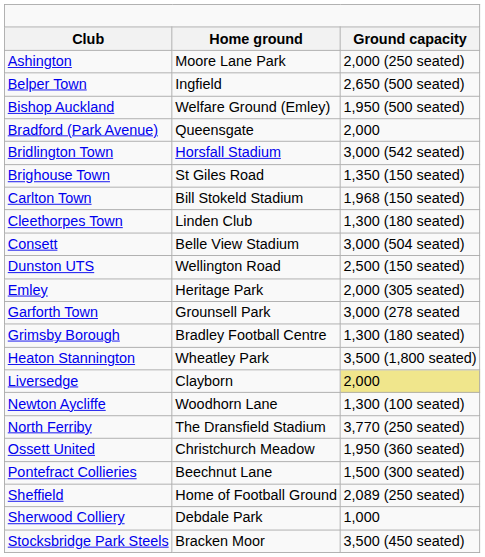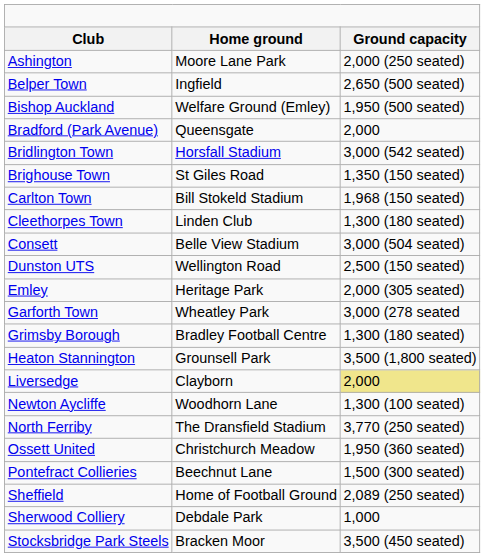Garforth Town | column 2: Grounsell Park -> Wheatley Park
Heaton Stannington | column 2: Wheatley Park -> Grounsell Park
